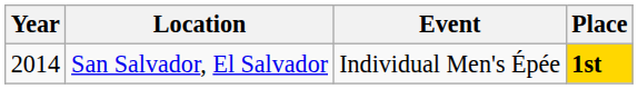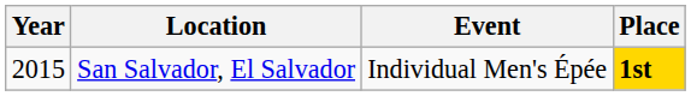San Salvador, El Salvador | Year: 2014 -> 2015
